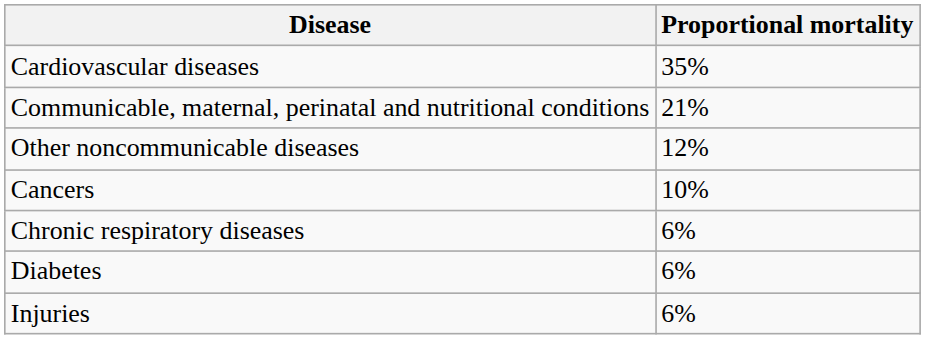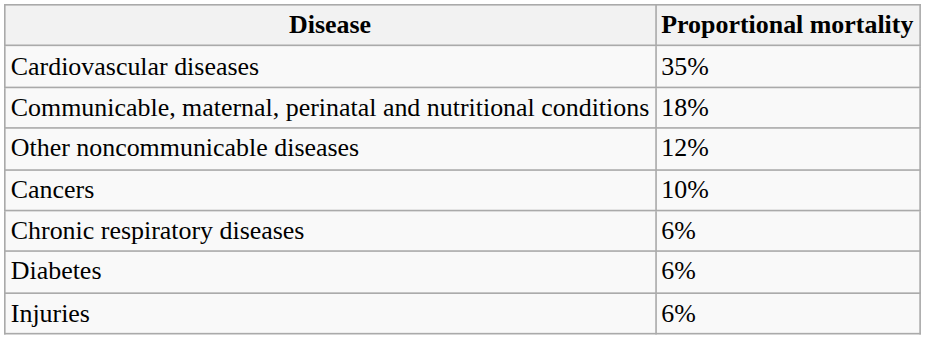Communicable, maternal, perinatal and nutritional conditions | Proportional mortality: 21% -> 18%
